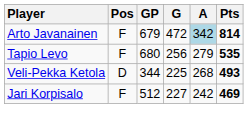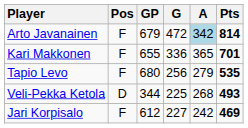+ row: Kari Makkonen | F | 655 | 336 | 365 | 701
Jari Korpisalo | GP: 512 -> 612
